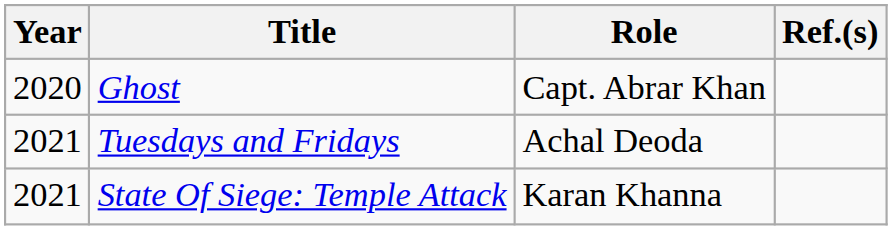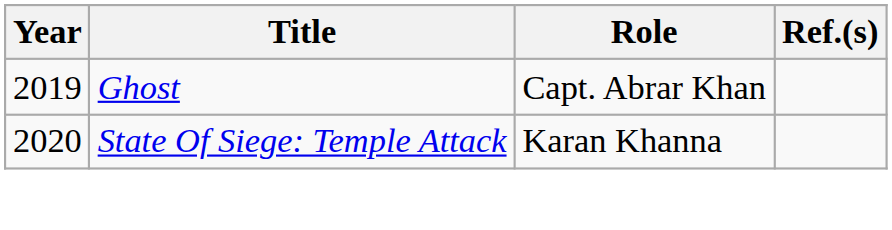Ghost | Year: 2020 -> 2019
- row: 2021 | Tuesdays and Fridays | Achal Deoda
State Of Siege: Temple Attack | Year: 2021 -> 2020
